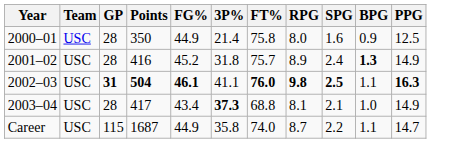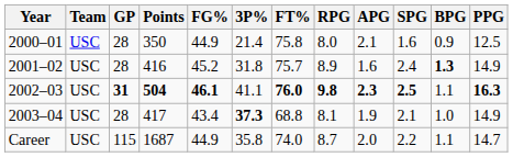+ column: APG | 2.1 | 1.6 | 2.3 | 1.9 | 2.0
